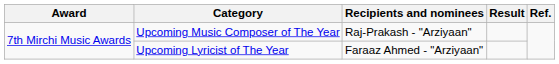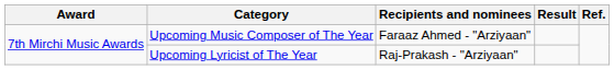Upcoming Music Composer of The Year | Recipients and nominees: Raj-Prakash - "Arziyaan" -> Faraaz Ahmed - "Arziyaan"
Upcoming Lyricist of The Year | Recipients and nominees: Faraaz Ahmed - "Arziyaan" -> Raj-Prakash - "Arziyaan"
